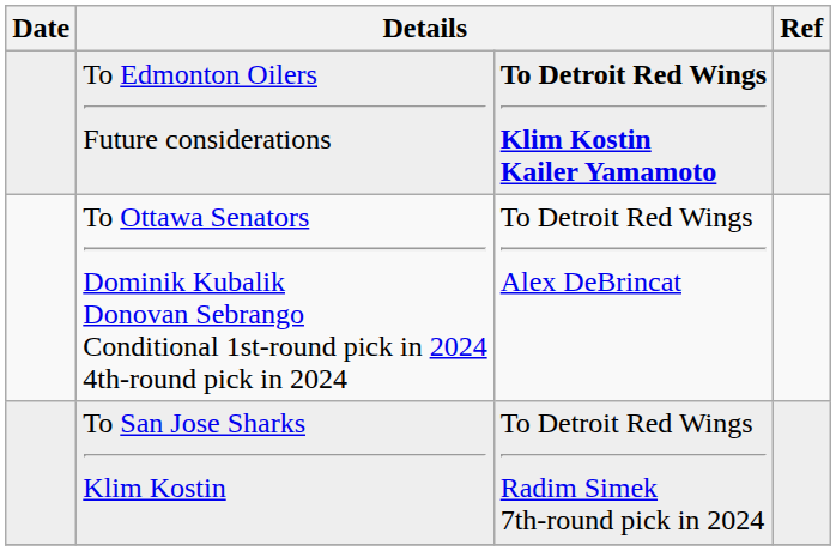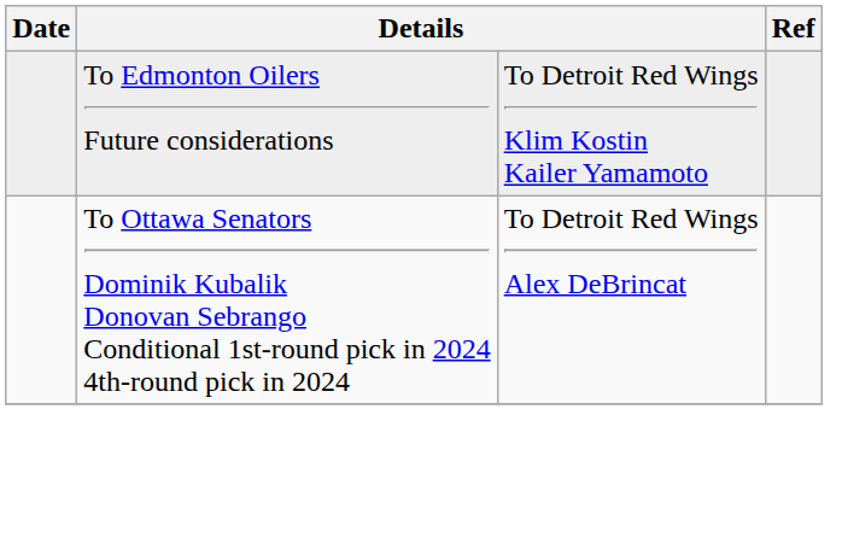To Edmonton Oilers Future considerations | column 3: bold -> normal
- row: To San Jose Sharks Klim Kostin | To Detroit Red Wings Radim Simek 7th-round pick in 2024
